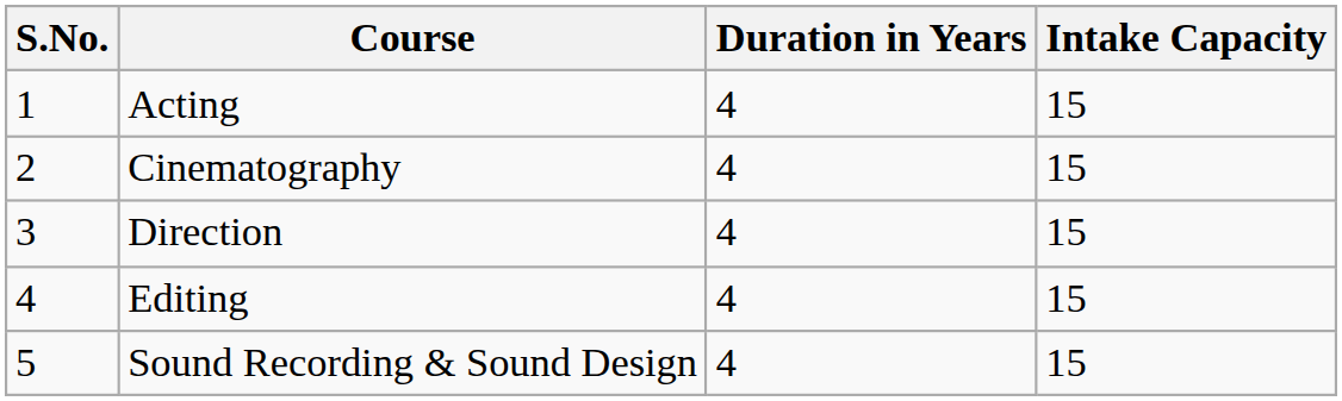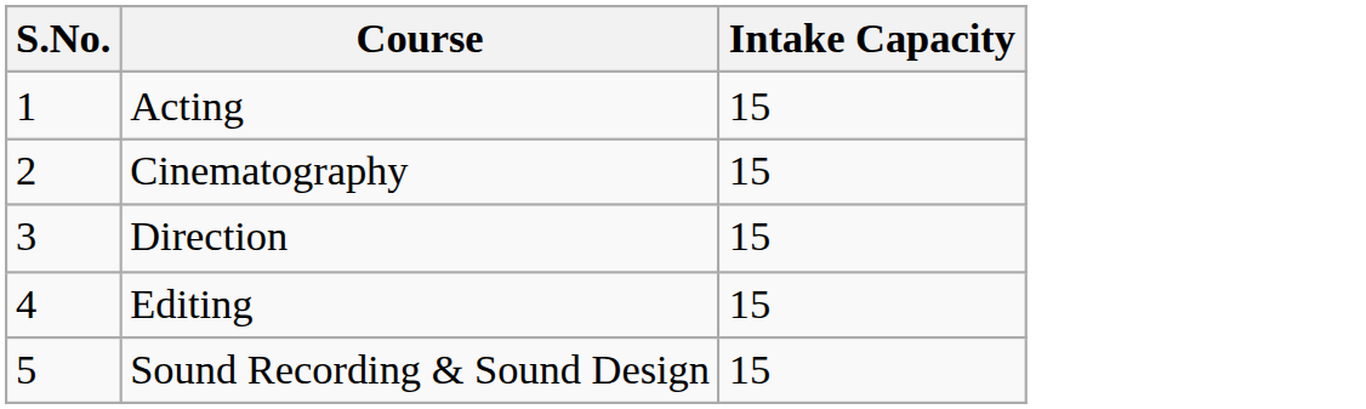- column: Duration in Years | 4 | 4 | 4 | 4 | 4
